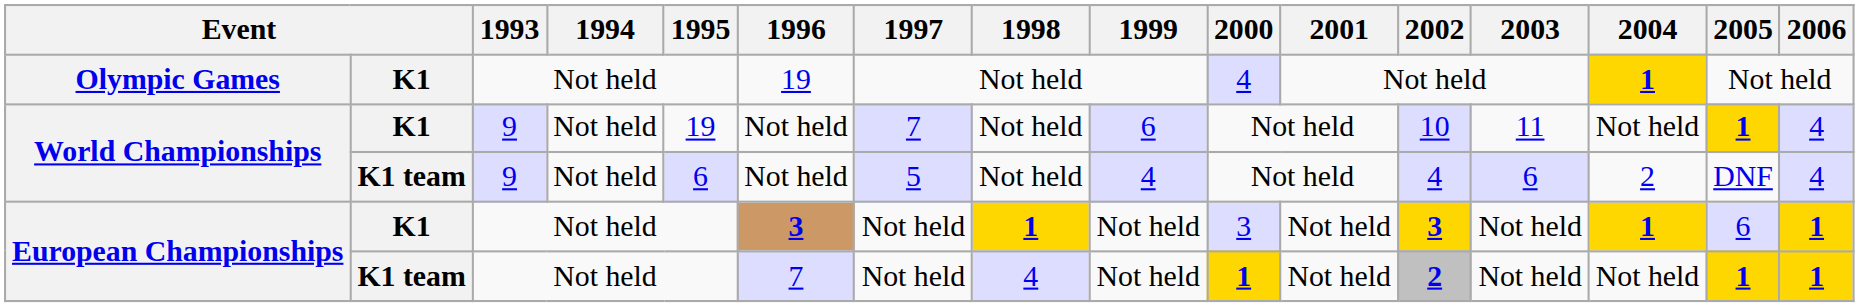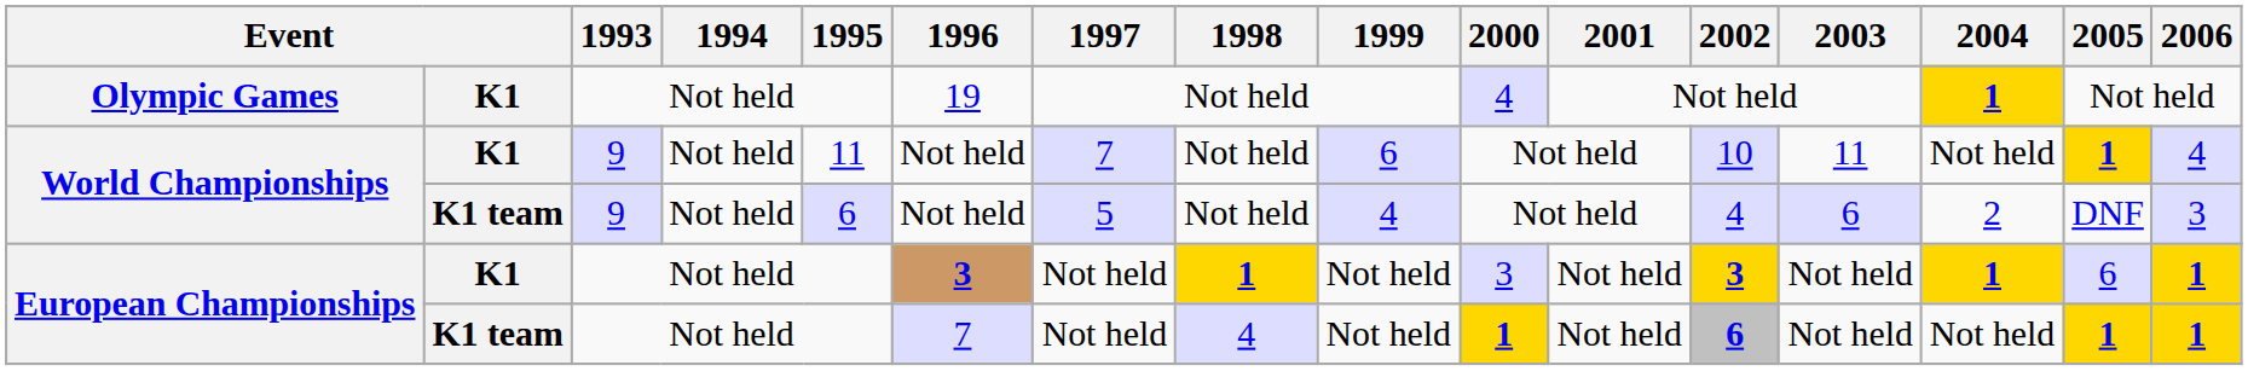World Championships / K1 | 1995: 19 -> 11
World Championships / K1 team | 2006: 4 -> 3
European Championships / K1 team | 2002: 2 -> 6
